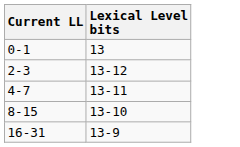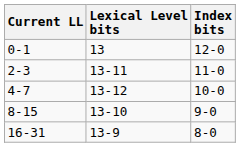+ column: Index bits | 12-0 | 11-0 | 10-0 | 9-0 | 8-0
2-3 | Lexical Level bits: 13-12 -> 13-11
4-7 | Lexical Level bits: 13-11 -> 13-12
